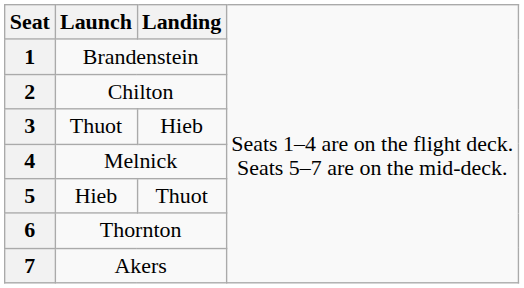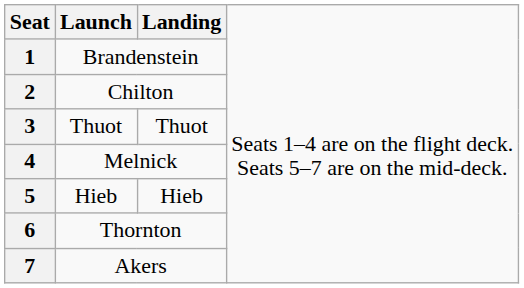3 | column 3: Hieb -> Thuot
5 | column 3: Thuot -> Hieb
